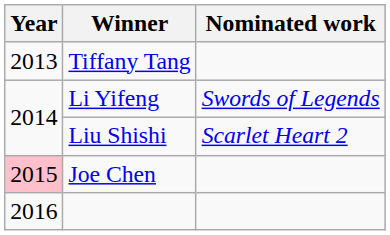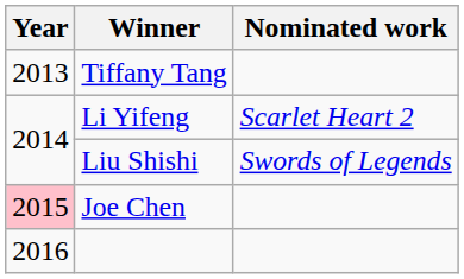Li Yifeng | Nominated work: Swords of Legends -> Scarlet Heart 2
Liu Shishi | Nominated work: Scarlet Heart 2 -> Swords of Legends
